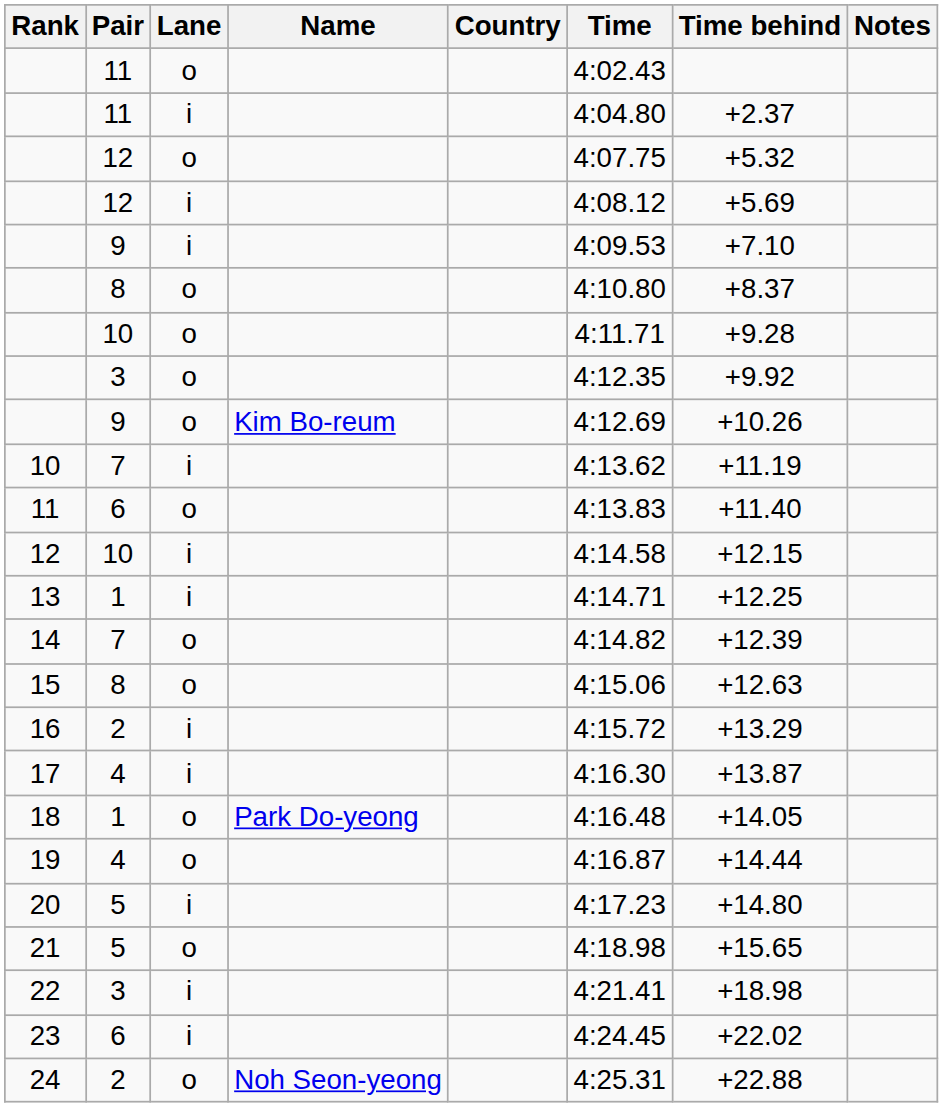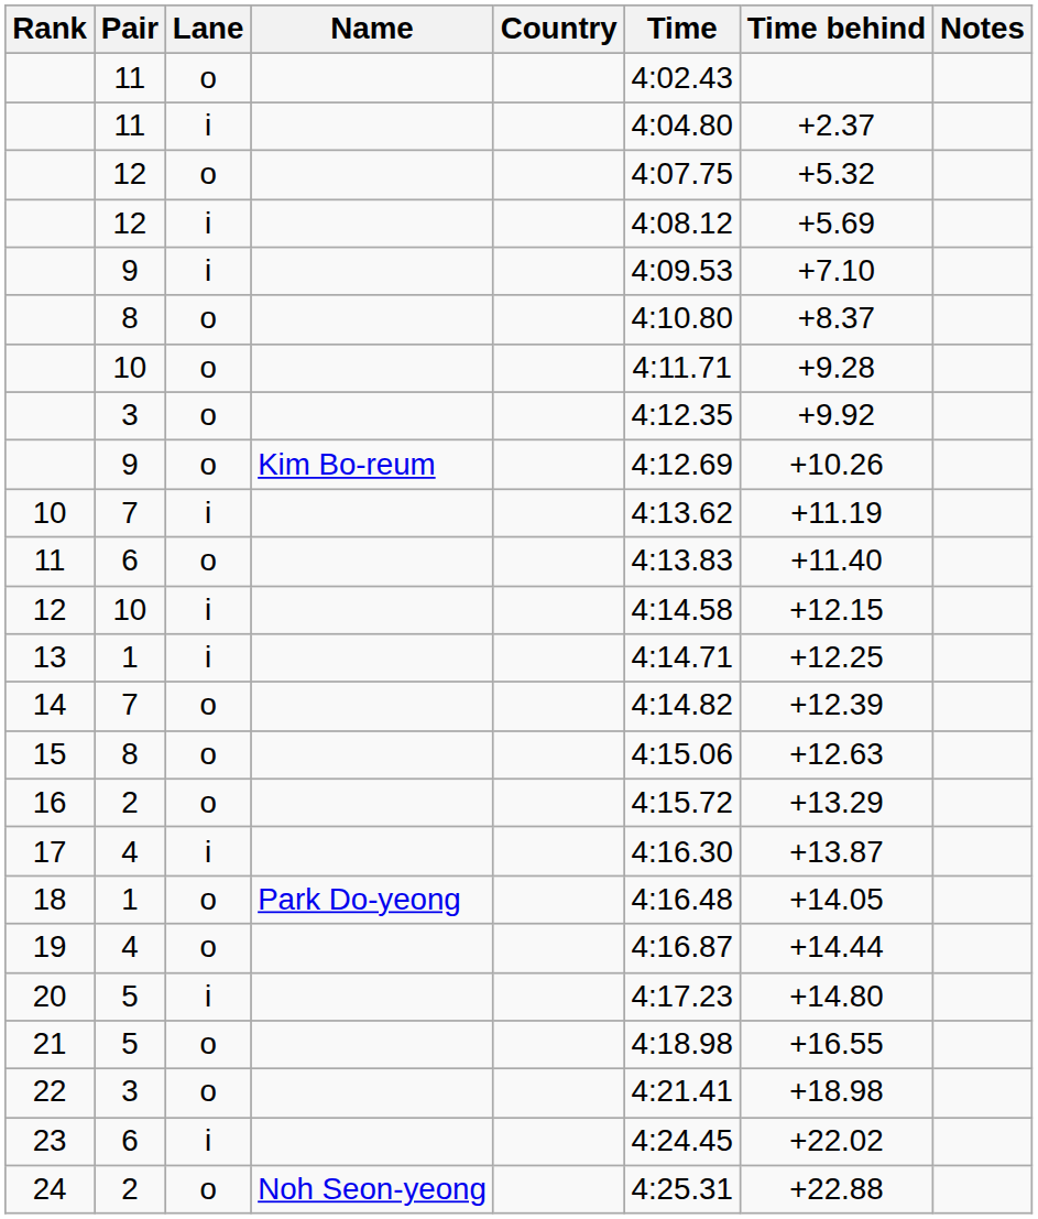16 | Lane: i -> o
21 | Time behind: +15.65 -> +16.55
22 | Lane: i -> o
